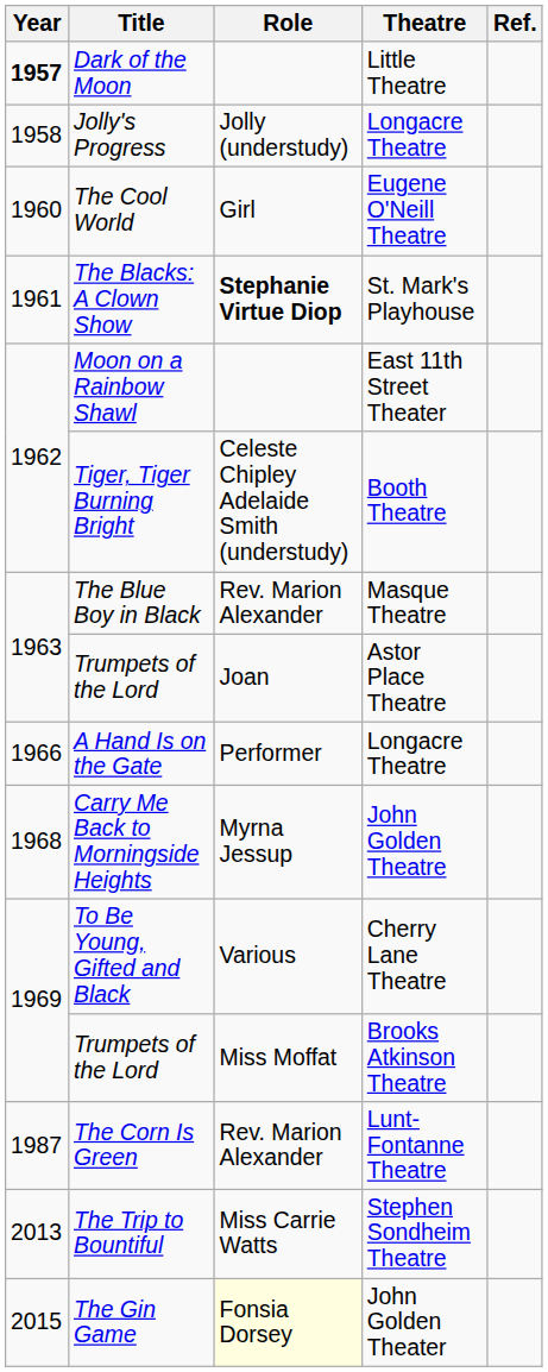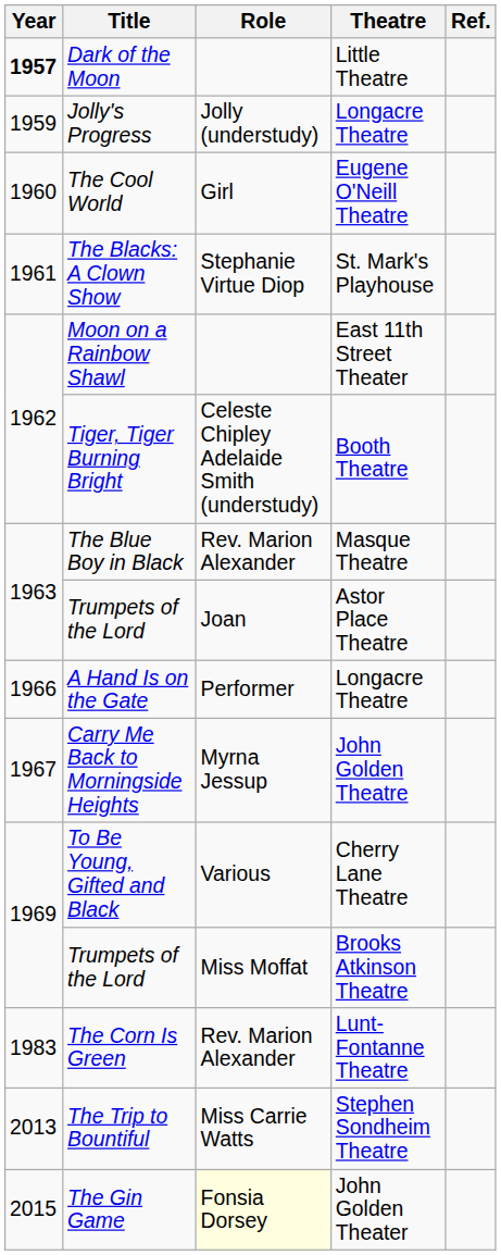Jolly's Progress | Year: 1958 -> 1959
The Blacks: A Clown Show | Role: bold -> normal
Carry Me Back to Morningside Heights | Year: 1968 -> 1967
The Corn Is Green | Year: 1987 -> 1983
